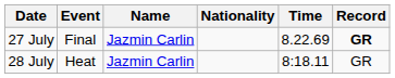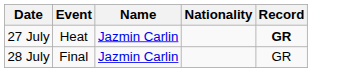- column: Time | 8.22.69 | 8:18.11
27 July | Event: Final -> Heat
28 July | Event: Heat -> Final
